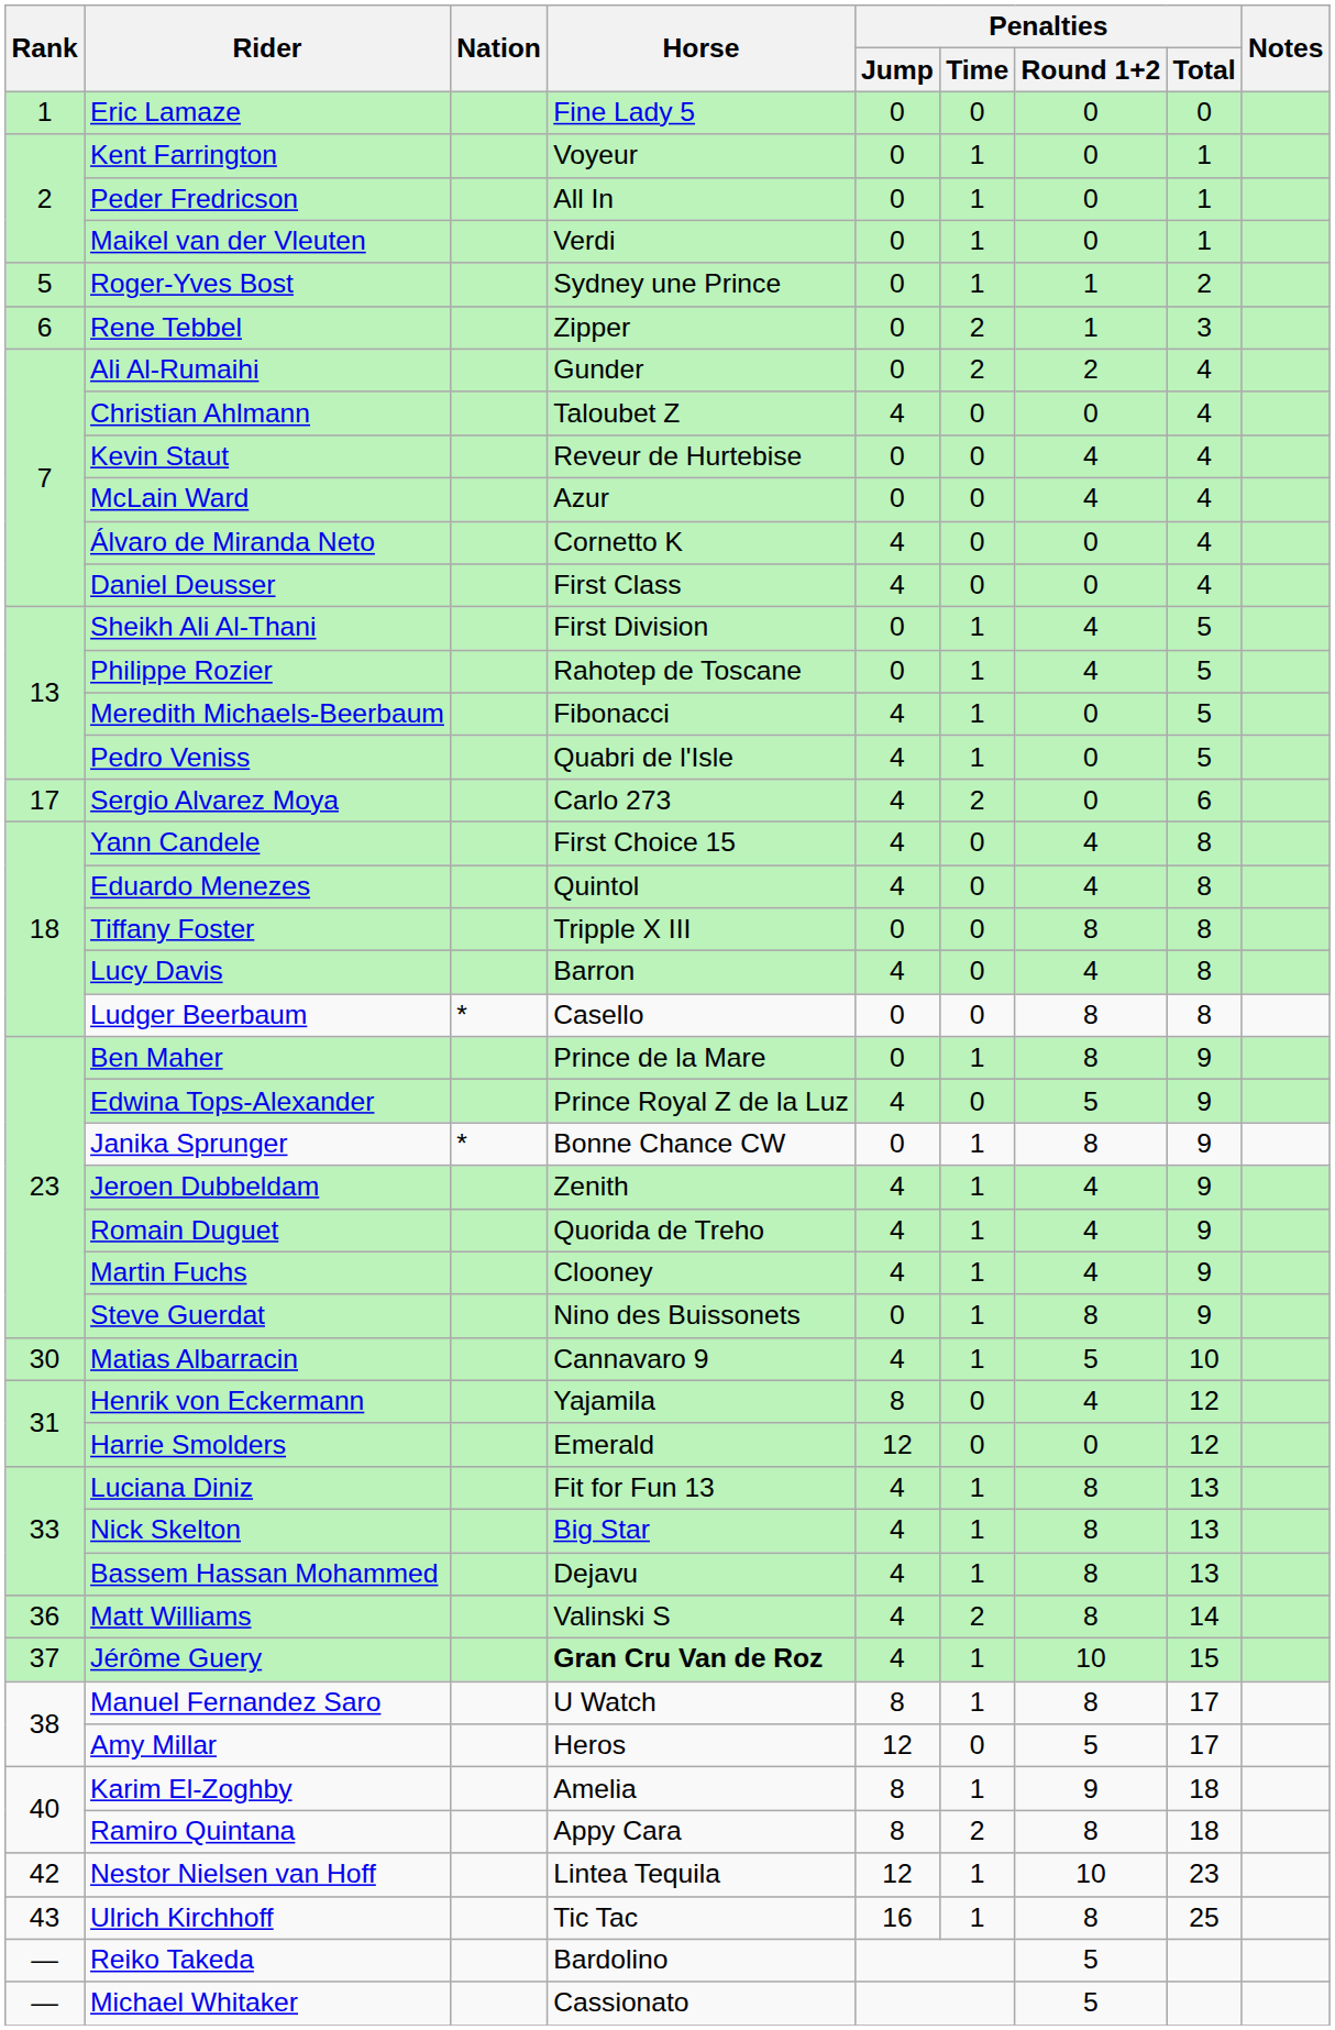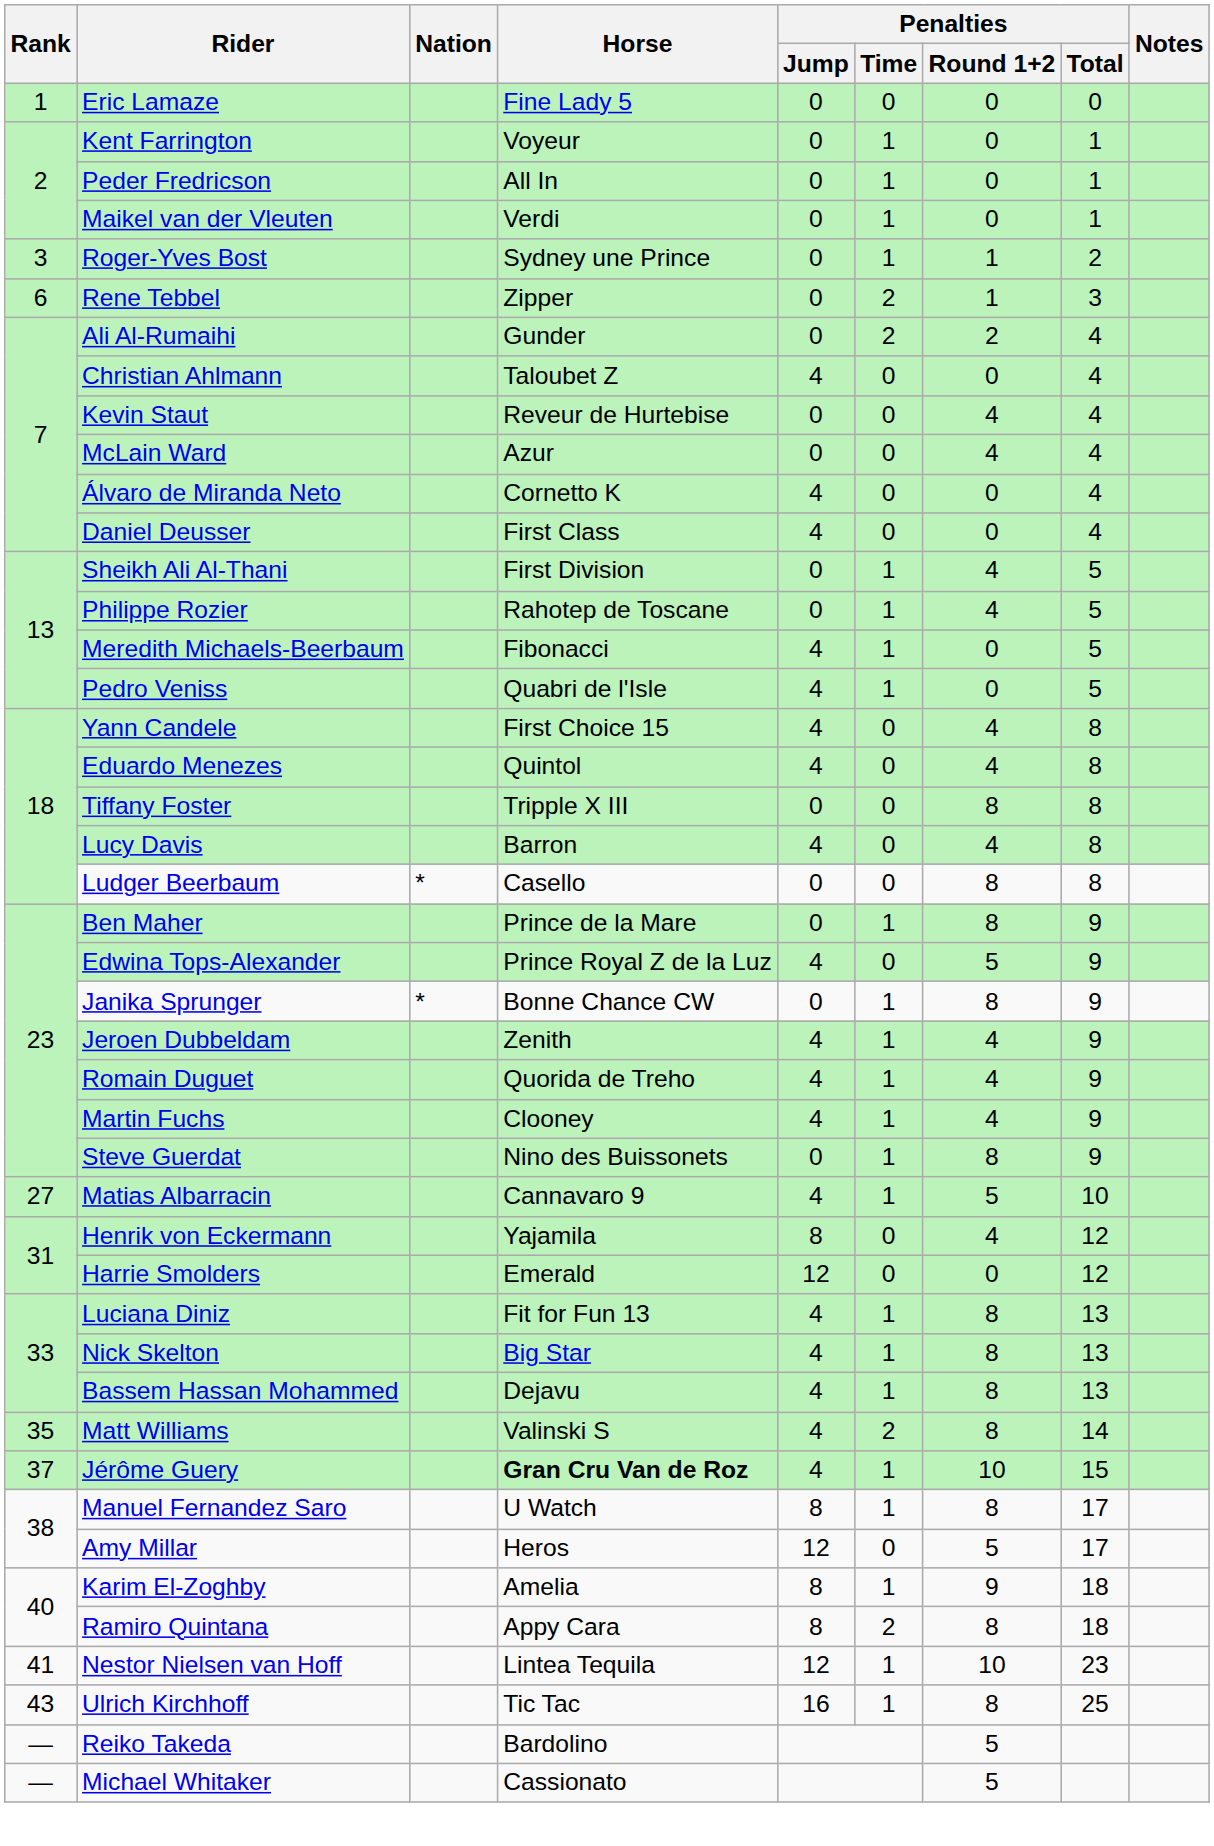Roger-Yves Bost | Rank: 5 -> 3
- row: 17 | Sergio Alvarez Moya | Carlo 273 | 4 | 2 | 0 | 6
Matias Albarracin | Rank: 30 -> 27
Matt Williams | Rank: 36 -> 35
Nestor Nielsen van Hoff | Rank: 42 -> 41
